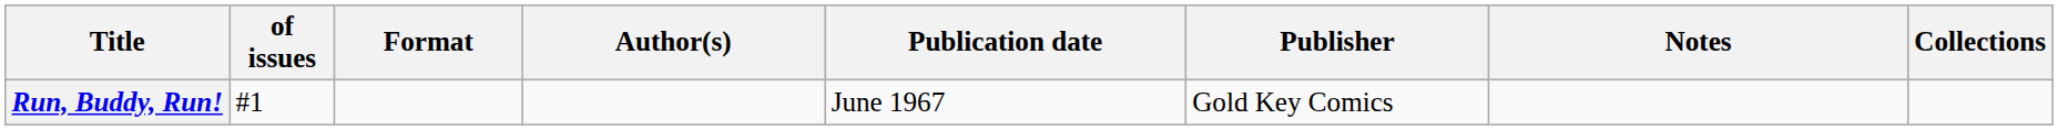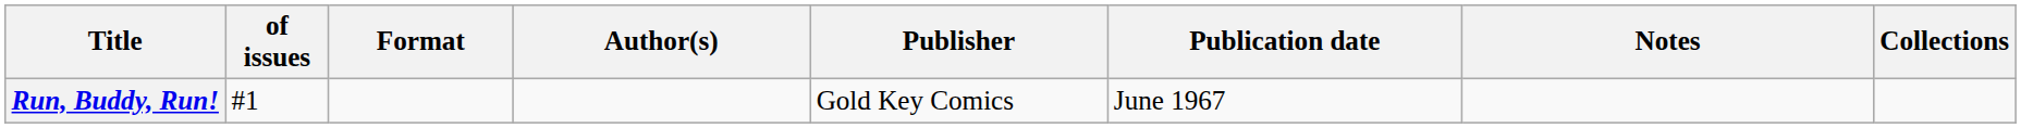columns swapped: Publisher <-> Publication date
